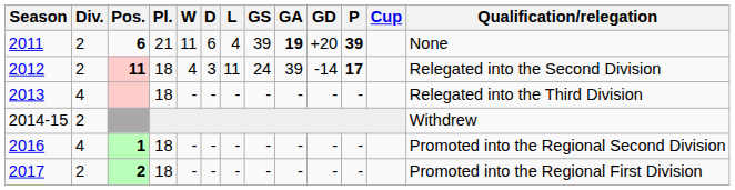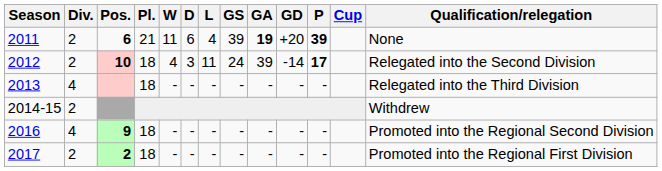2012 | Pos.: 11 -> 10
2016 | Pos.: 1 -> 9
